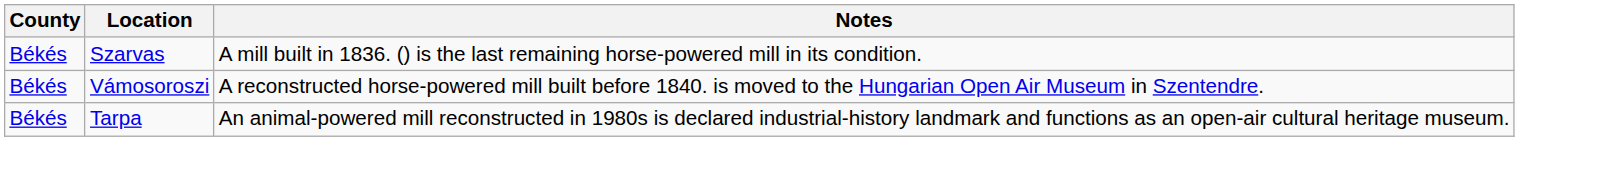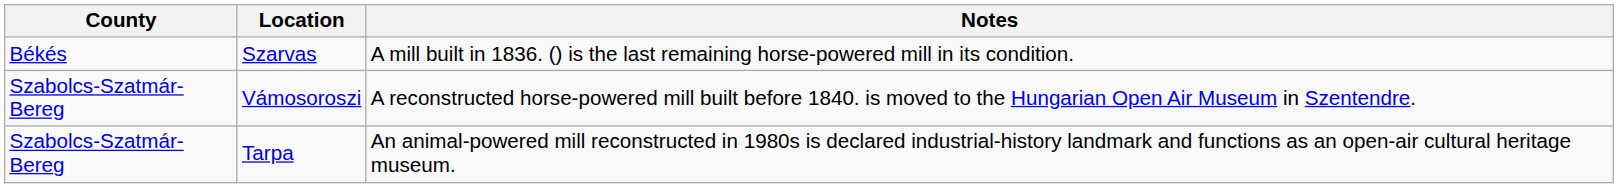Vámosoroszi | County: Békés -> Szabolcs-Szatmár-Bereg
Tarpa | County: Békés -> Szabolcs-Szatmár-Bereg
